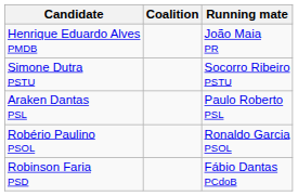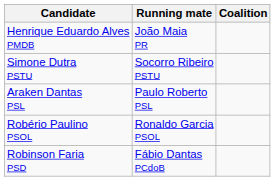columns swapped: Running mate <-> Coalition
